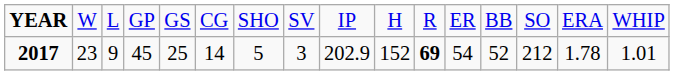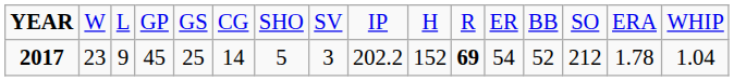2017 | column 9: 202.9 -> 202.2
2017 | column 16: 1.01 -> 1.04
